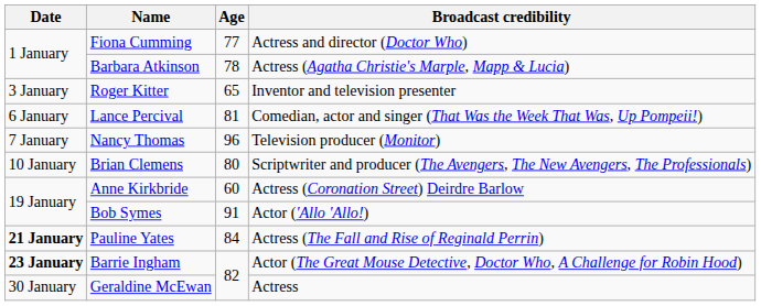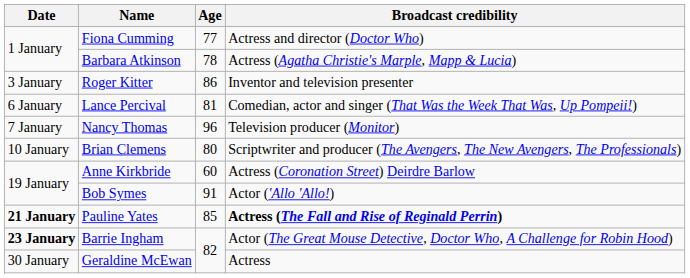Roger Kitter | Age: 65 -> 86
Pauline Yates | Age: 84 -> 85
Pauline Yates | Broadcast credibility: normal -> bold
